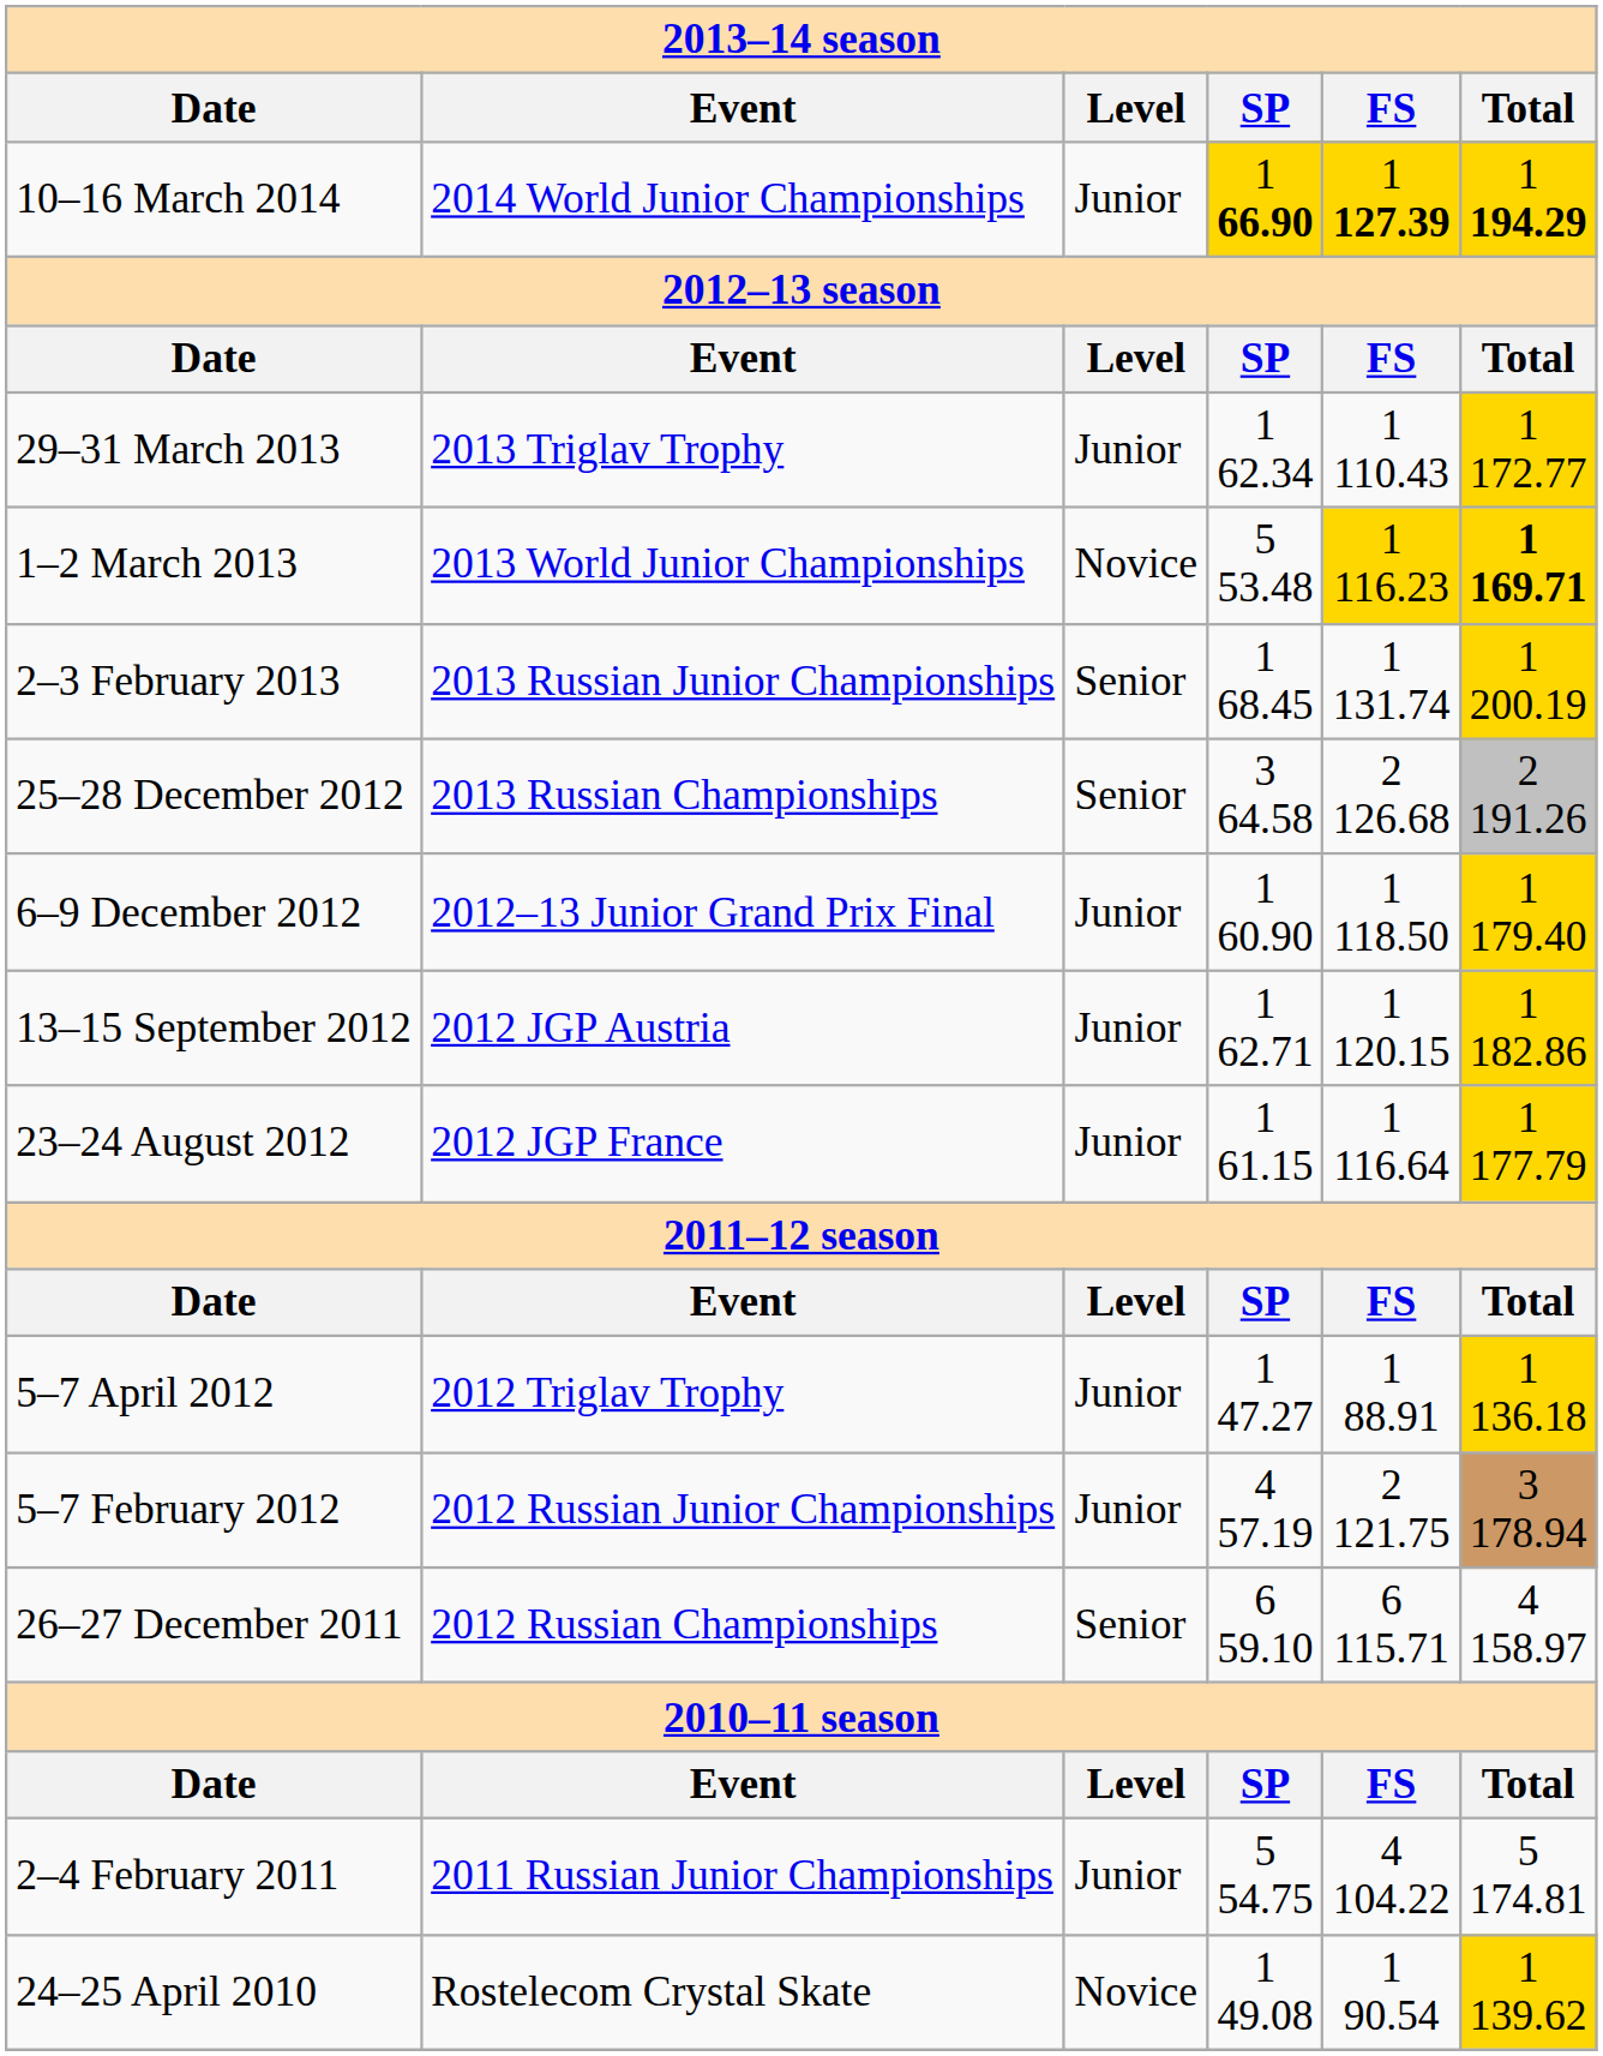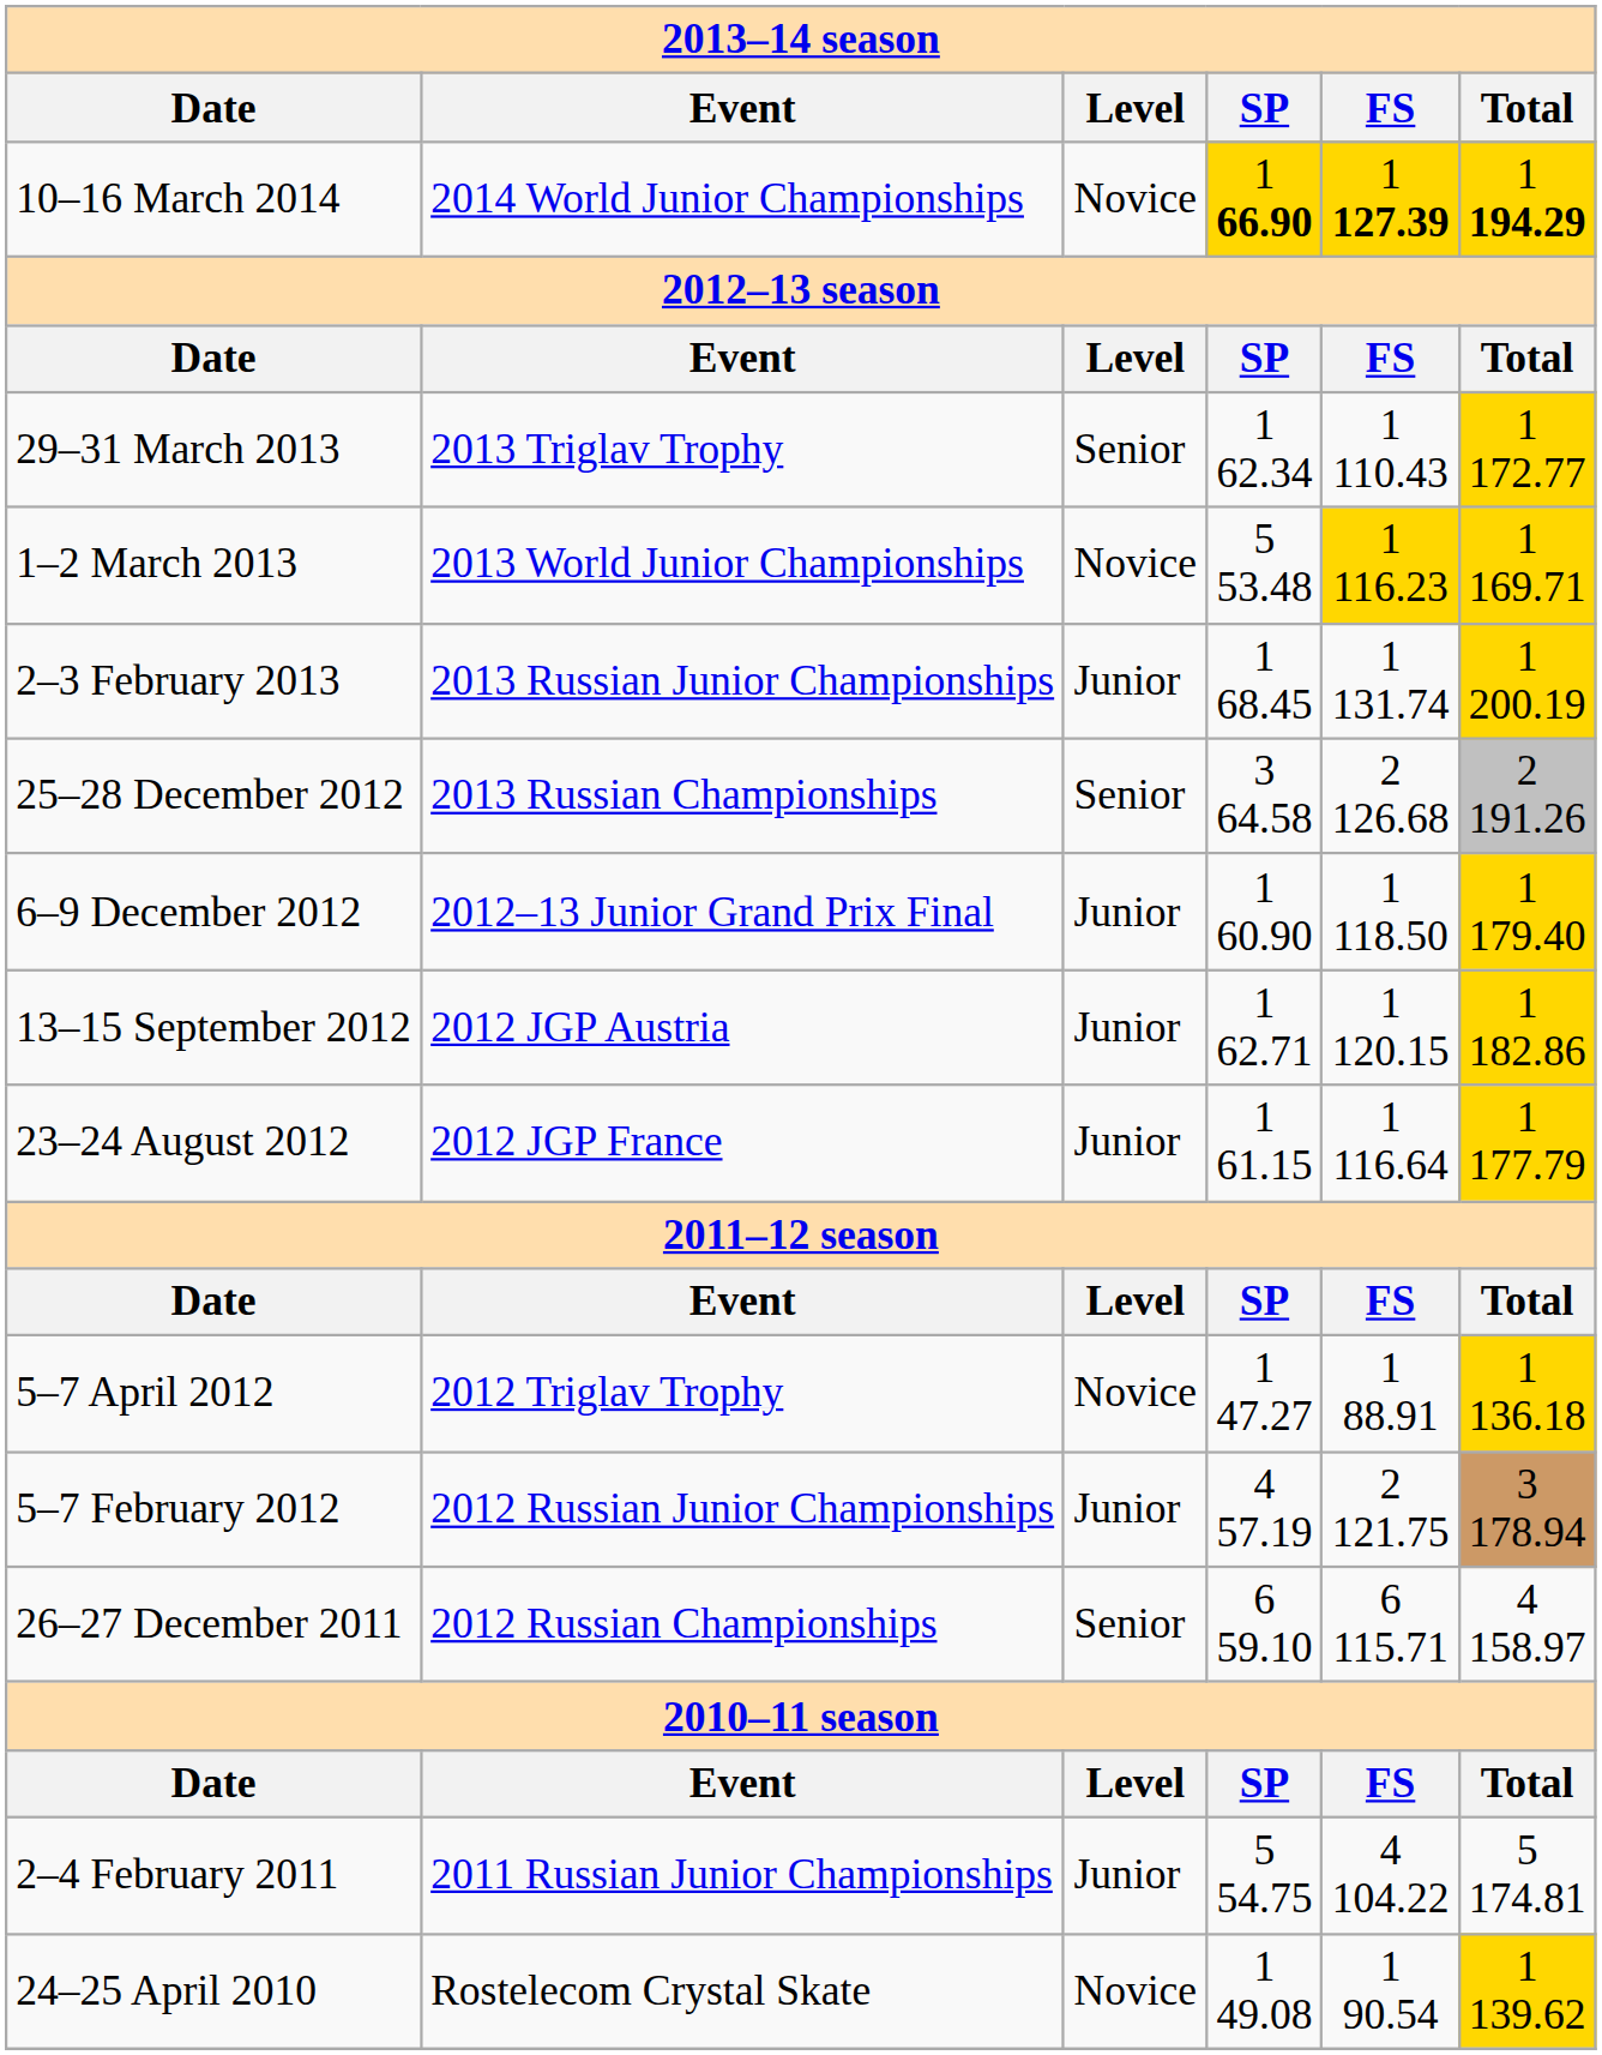10–16 March 2014 | Level: Junior -> Novice
29–31 March 2013 | Level: Junior -> Senior
1–2 March 2013 | Total: bold -> normal
2–3 February 2013 | Level: Senior -> Junior
5–7 April 2012 | Level: Junior -> Novice
